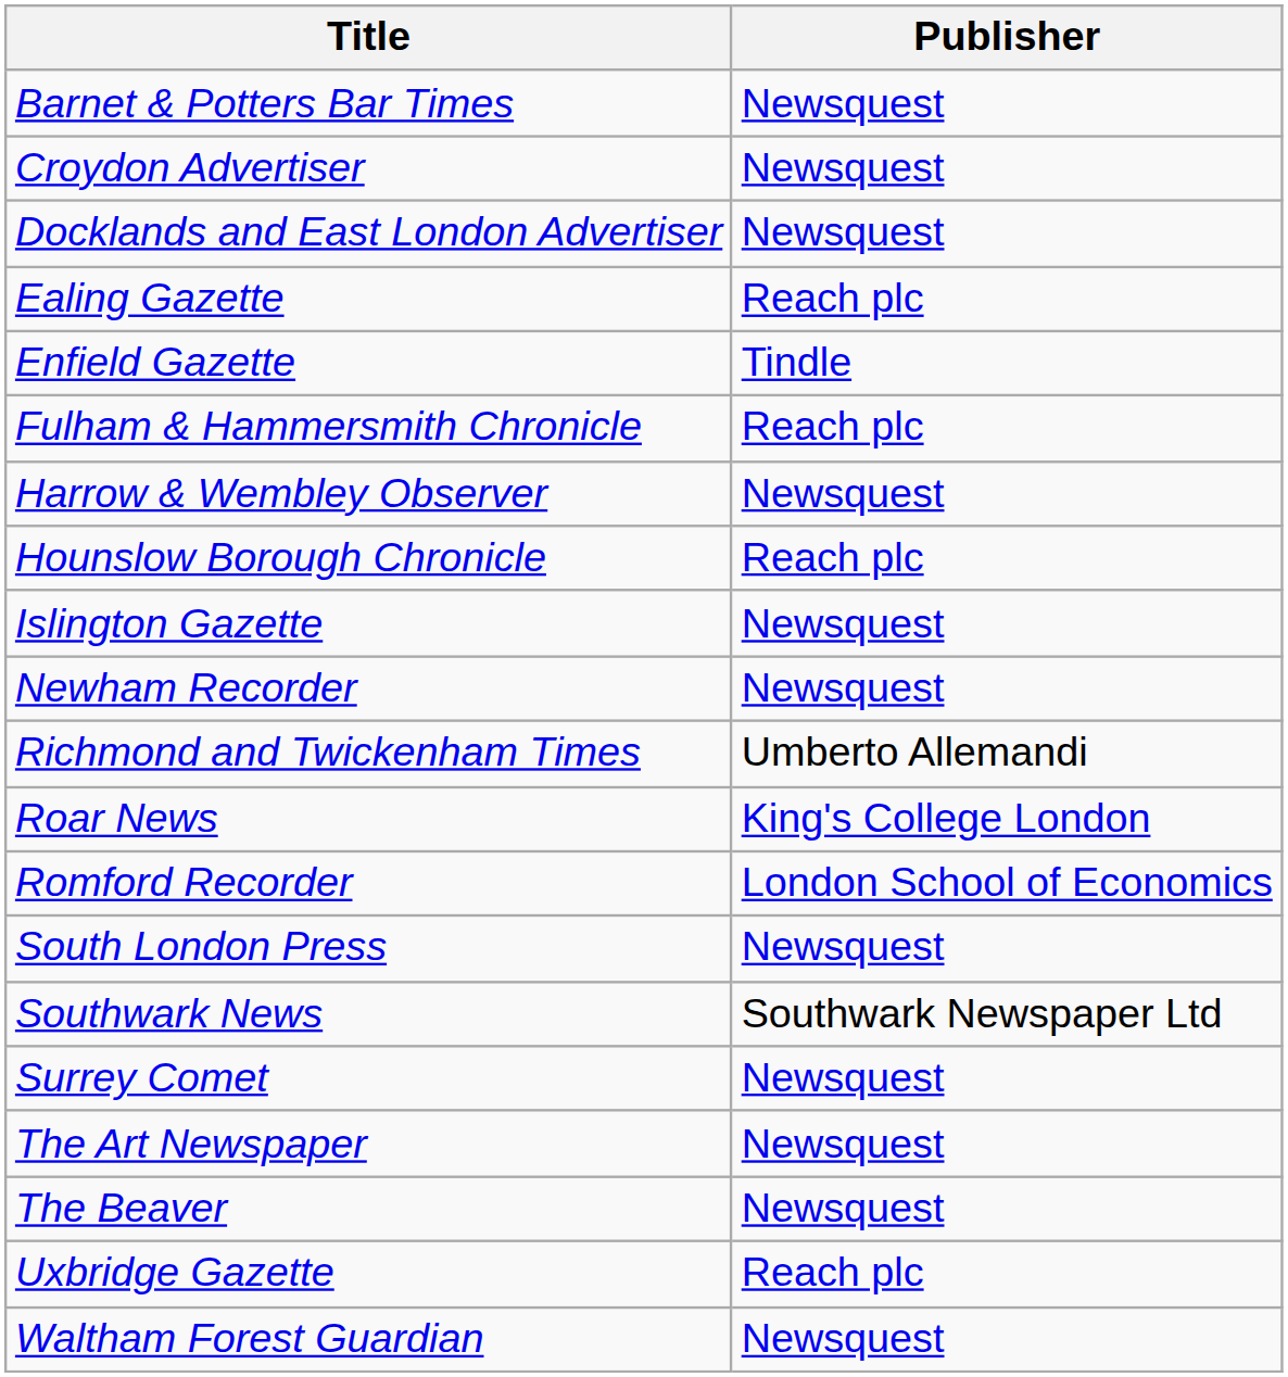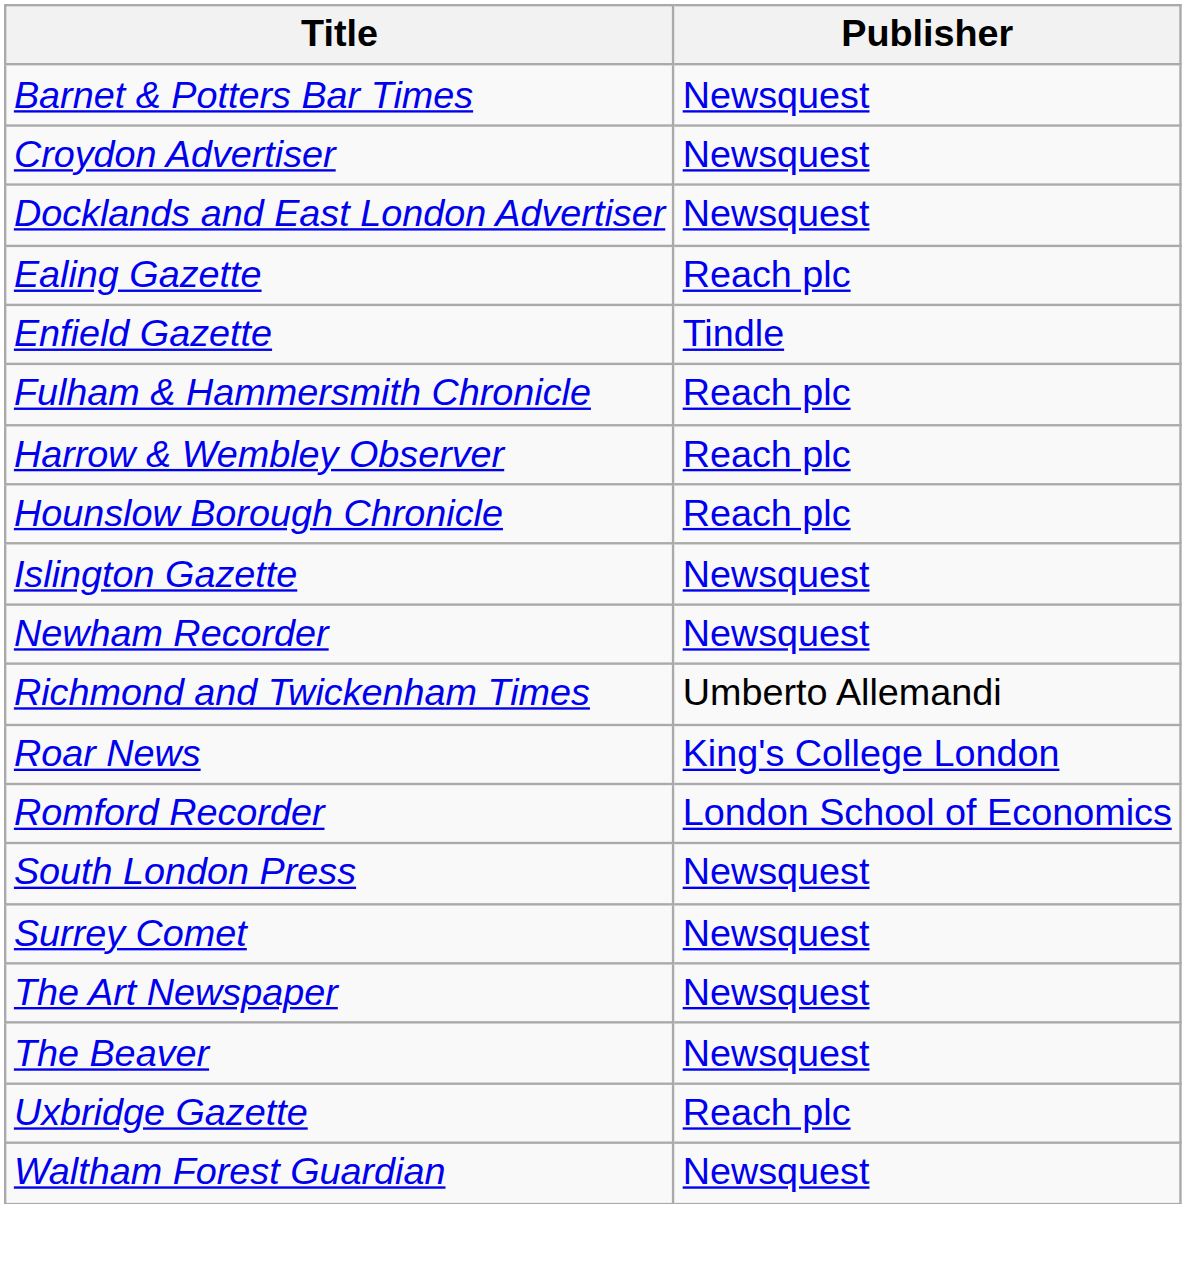Harrow & Wembley Observer | Publisher: Newsquest -> Reach plc
- row: Southwark News | Southwark Newspaper Ltd
